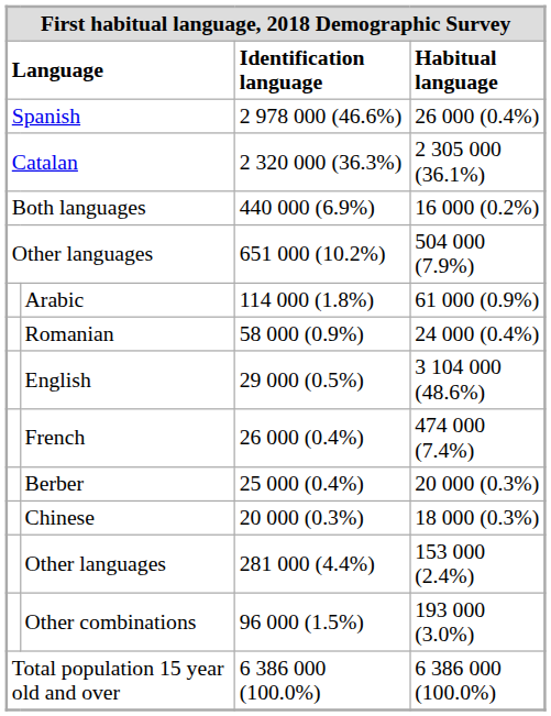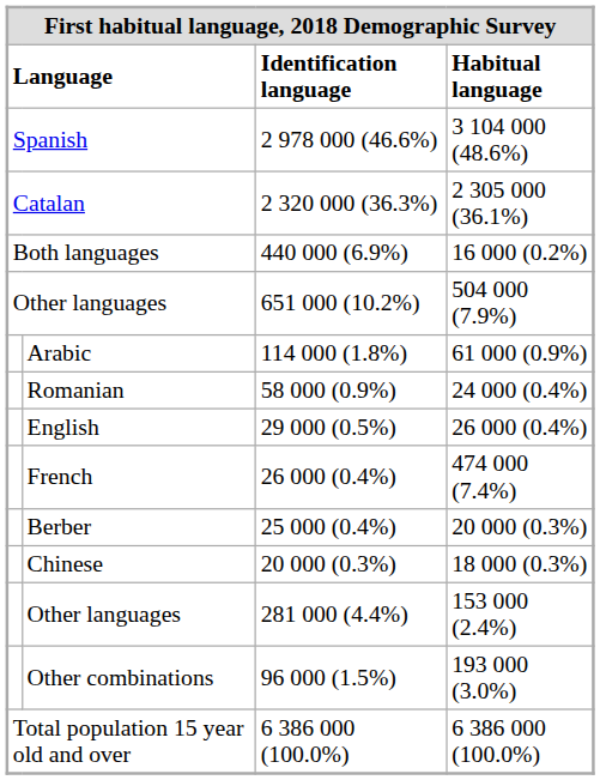Spanish | Habitual language: 26 000 (0.4%) -> 3 104 000 (48.6%)
English | Habitual language: 3 104 000 (48.6%) -> 26 000 (0.4%)
